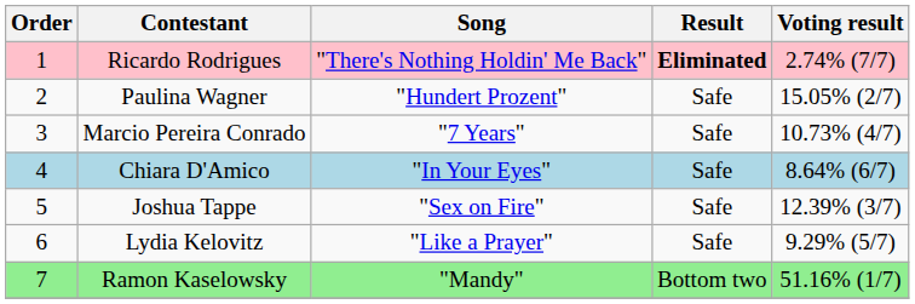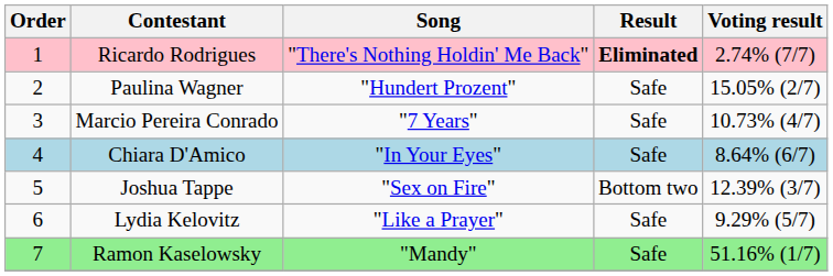Joshua Tappe | Result: Safe -> Bottom two
Ramon Kaselowsky | Result: Bottom two -> Safe
